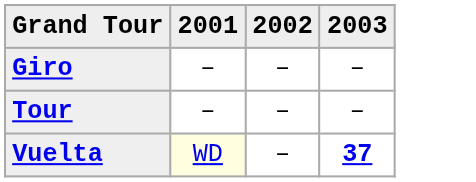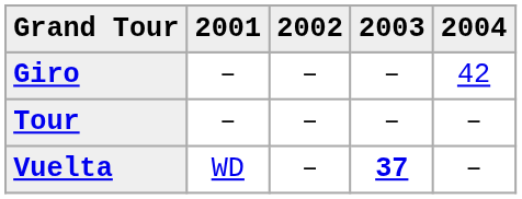+ column: 2004 | 42 | – | –
Vuelta | 2001: lightyellow background -> no background
